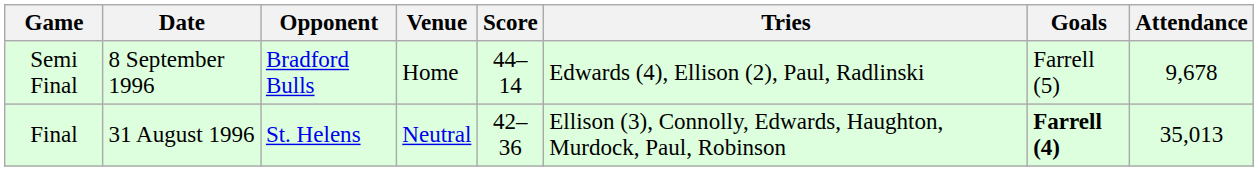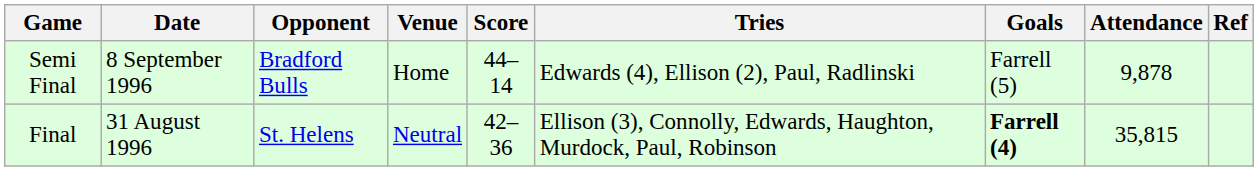+ column: Ref
Semi Final | Attendance: 9,678 -> 9,878
Final | Attendance: 35,013 -> 35,815
